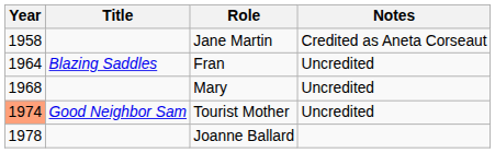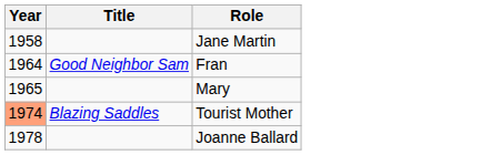- column: Notes | Credited as Aneta Corseaut | Uncredited | Uncredited | Uncredited
Fran | Title: Blazing Saddles -> Good Neighbor Sam
Mary | Year: 1968 -> 1965
Tourist Mother | Title: Good Neighbor Sam -> Blazing Saddles
